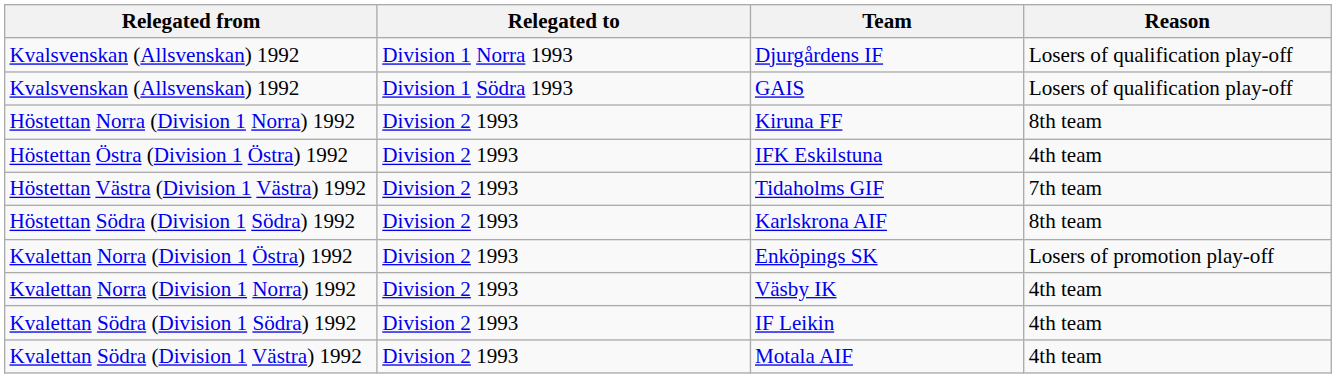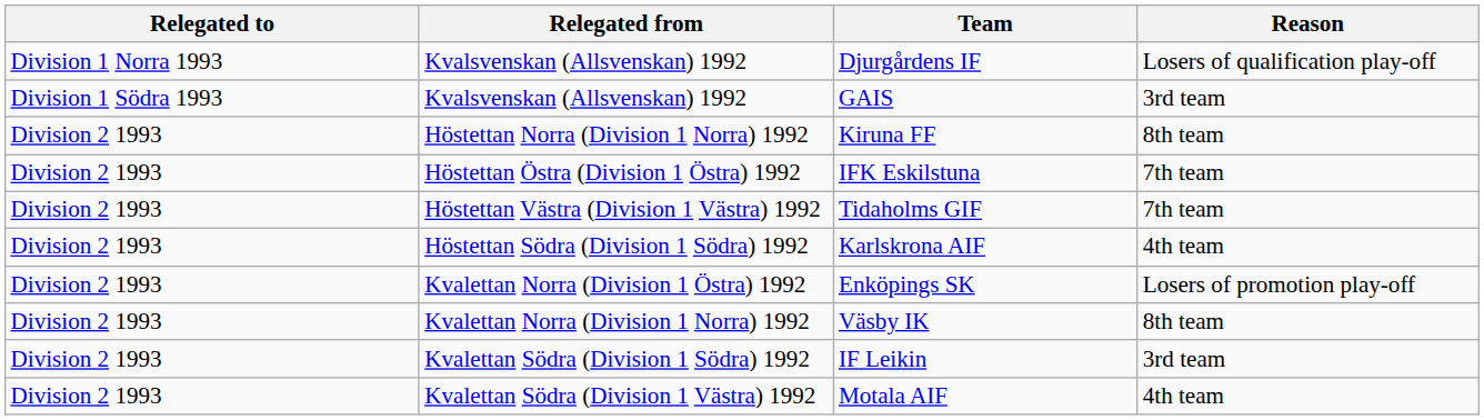columns swapped: Relegated from <-> Relegated to
GAIS | Reason: Losers of qualification play-off -> 3rd team
IFK Eskilstuna | Reason: 4th team -> 7th team
Karlskrona AIF | Reason: 8th team -> 4th team
Väsby IK | Reason: 4th team -> 8th team
IF Leikin | Reason: 4th team -> 3rd team
